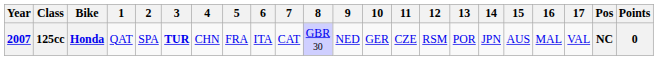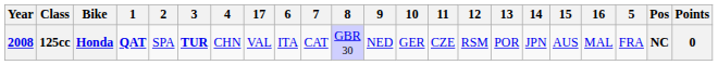columns swapped: 5 <-> 17
125cc | Year: 2007 -> 2008
125cc | 1: normal -> bold
